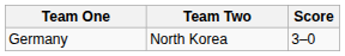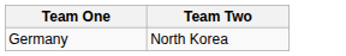- column: Score | 3–0
